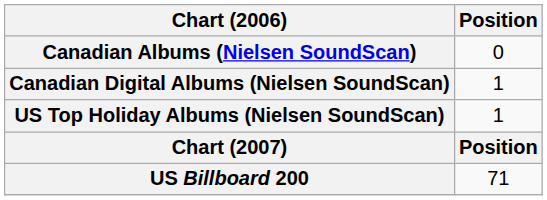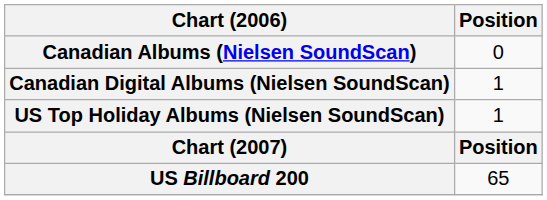US Billboard 200 | Position: 71 -> 65
